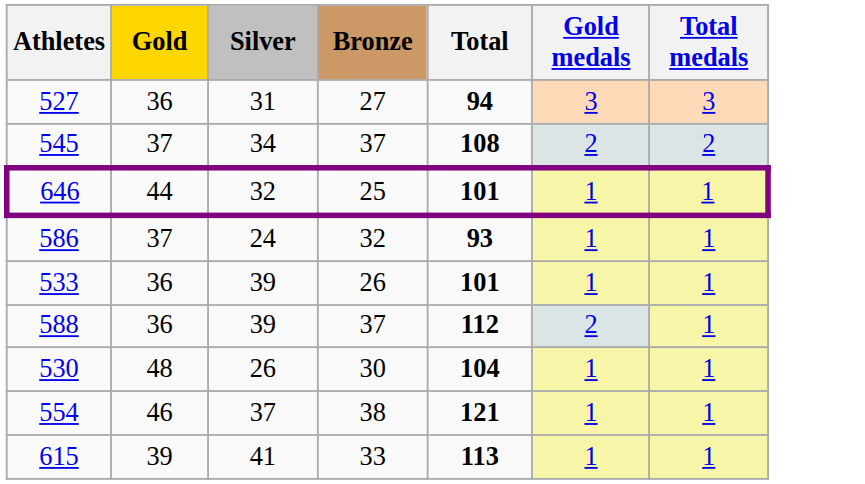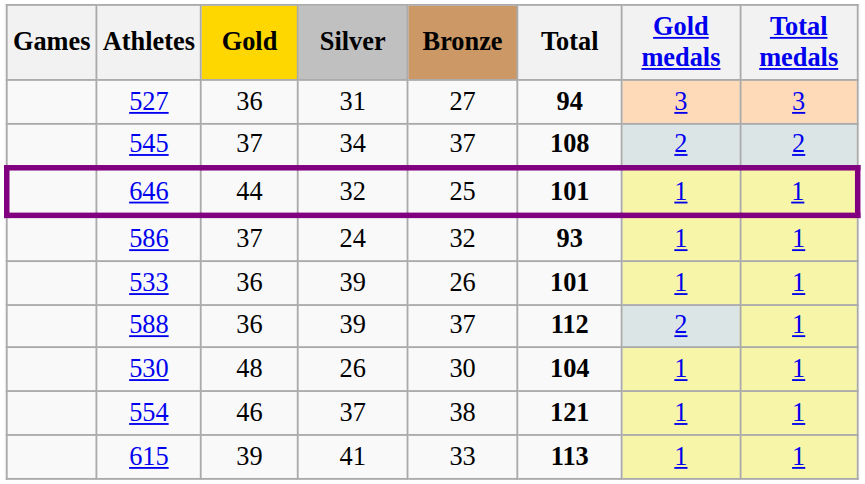+ column: Games
